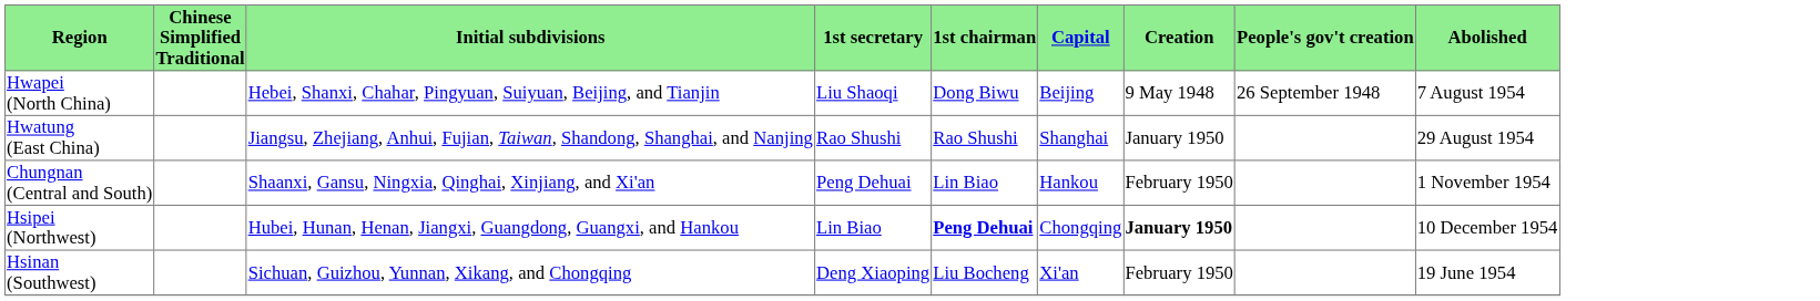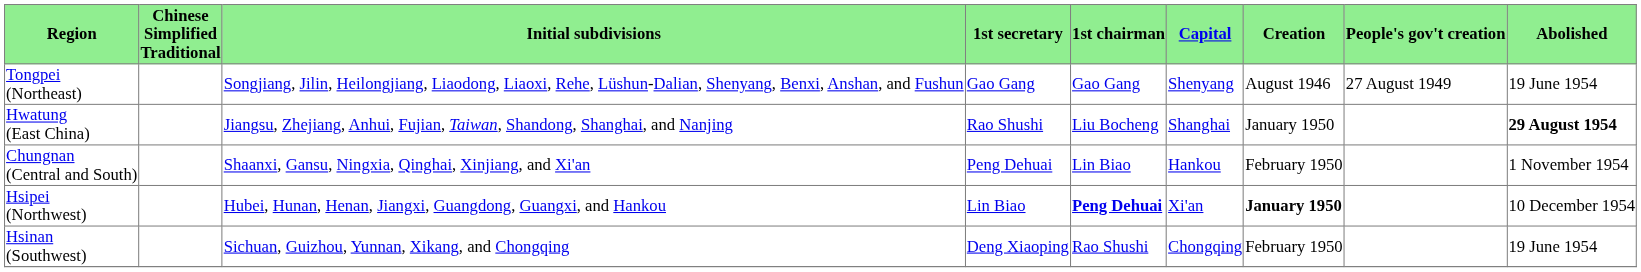- row: Hwapei (North China) | Hebei, Shanxi, Chahar, Pingyuan, Suiyuan, Beijing, and Tianjin | Liu Shaoqi | Dong Biwu | Beijing | 9 May 1948 | 26 September 1948 | 7 August 1954
+ row: Tongpei (Northeast) | Songjiang, Jilin, Heilongjiang, Liaodong, Liaoxi, Rehe, Lüshun-Dalian, Shenyang, Benxi, Anshan, and Fushun | Gao Gang | Gao Gang | Shenyang | August 1946 | 27 August 1949 | 19 June 1954
Hwatung (East China) | 1st chairman: Rao Shushi -> Liu Bocheng
Hwatung (East China) | Abolished: normal -> bold
Hsipei (Northwest) | Capital: Chongqing -> Xi'an
Hsinan (Southwest) | 1st chairman: Liu Bocheng -> Rao Shushi
Hsinan (Southwest) | Capital: Xi'an -> Chongqing
